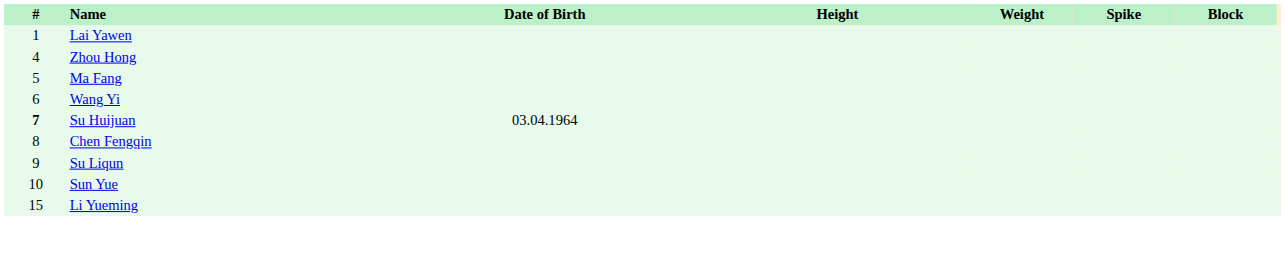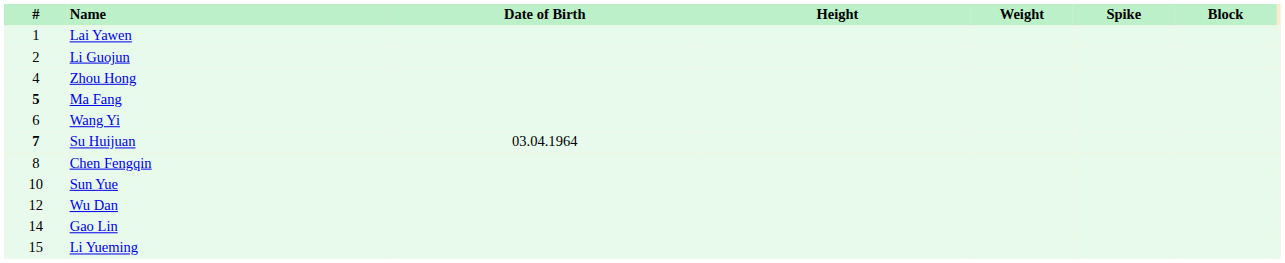+ row: 2 | Li Guojun
Ma Fang | #: normal -> bold
- row: 9 | Su Liqun
+ row: 12 | Wu Dan
+ row: 14 | Gao Lin
